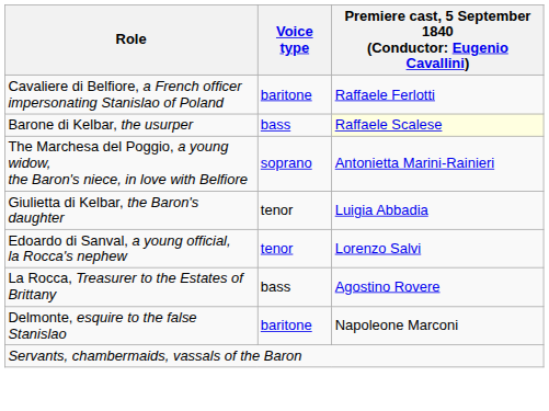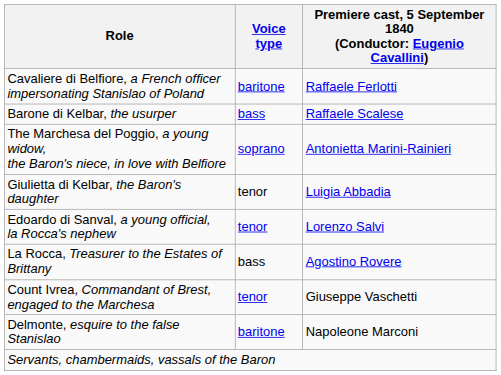Barone di Kelbar, the usurper | column 3: lightyellow background -> no background
+ row: Count Ivrea, Commandant of Brest, engaged to the Marchesa | tenor | Giuseppe Vaschetti
